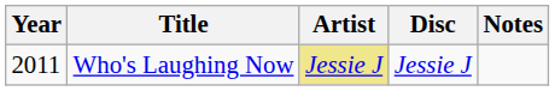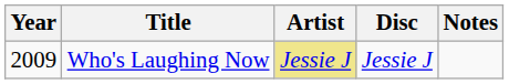Who's Laughing Now | Year: 2011 -> 2009
